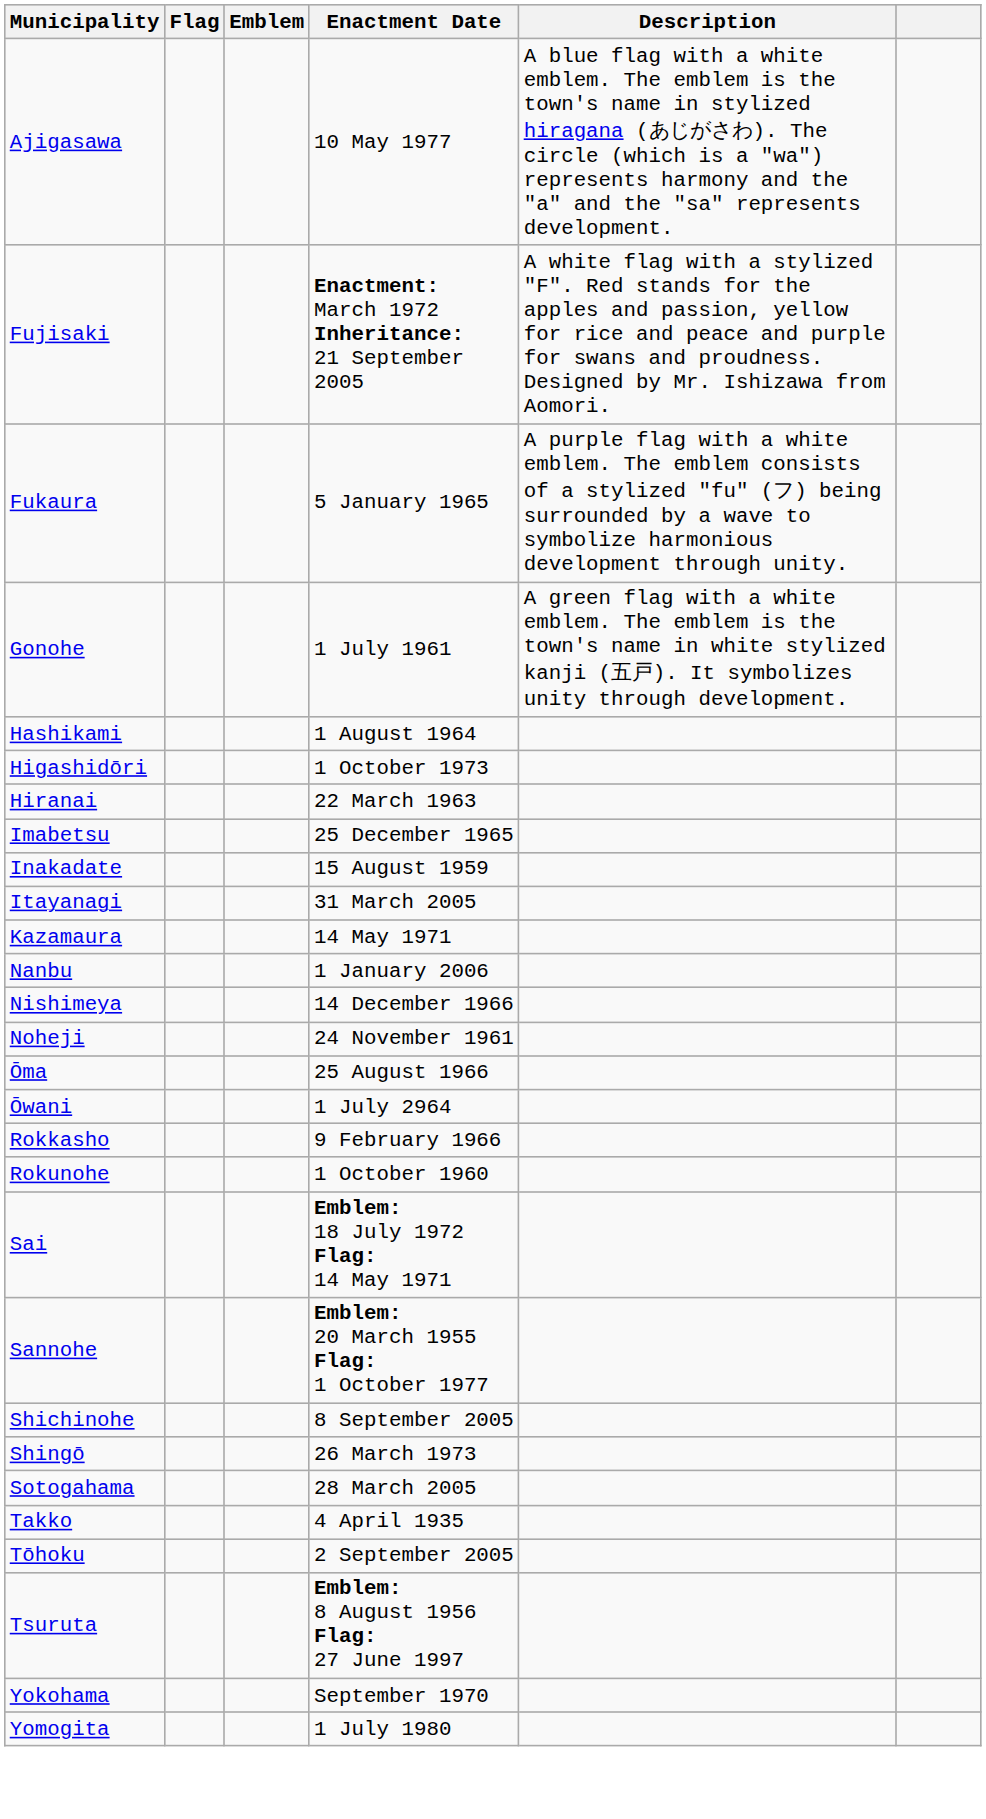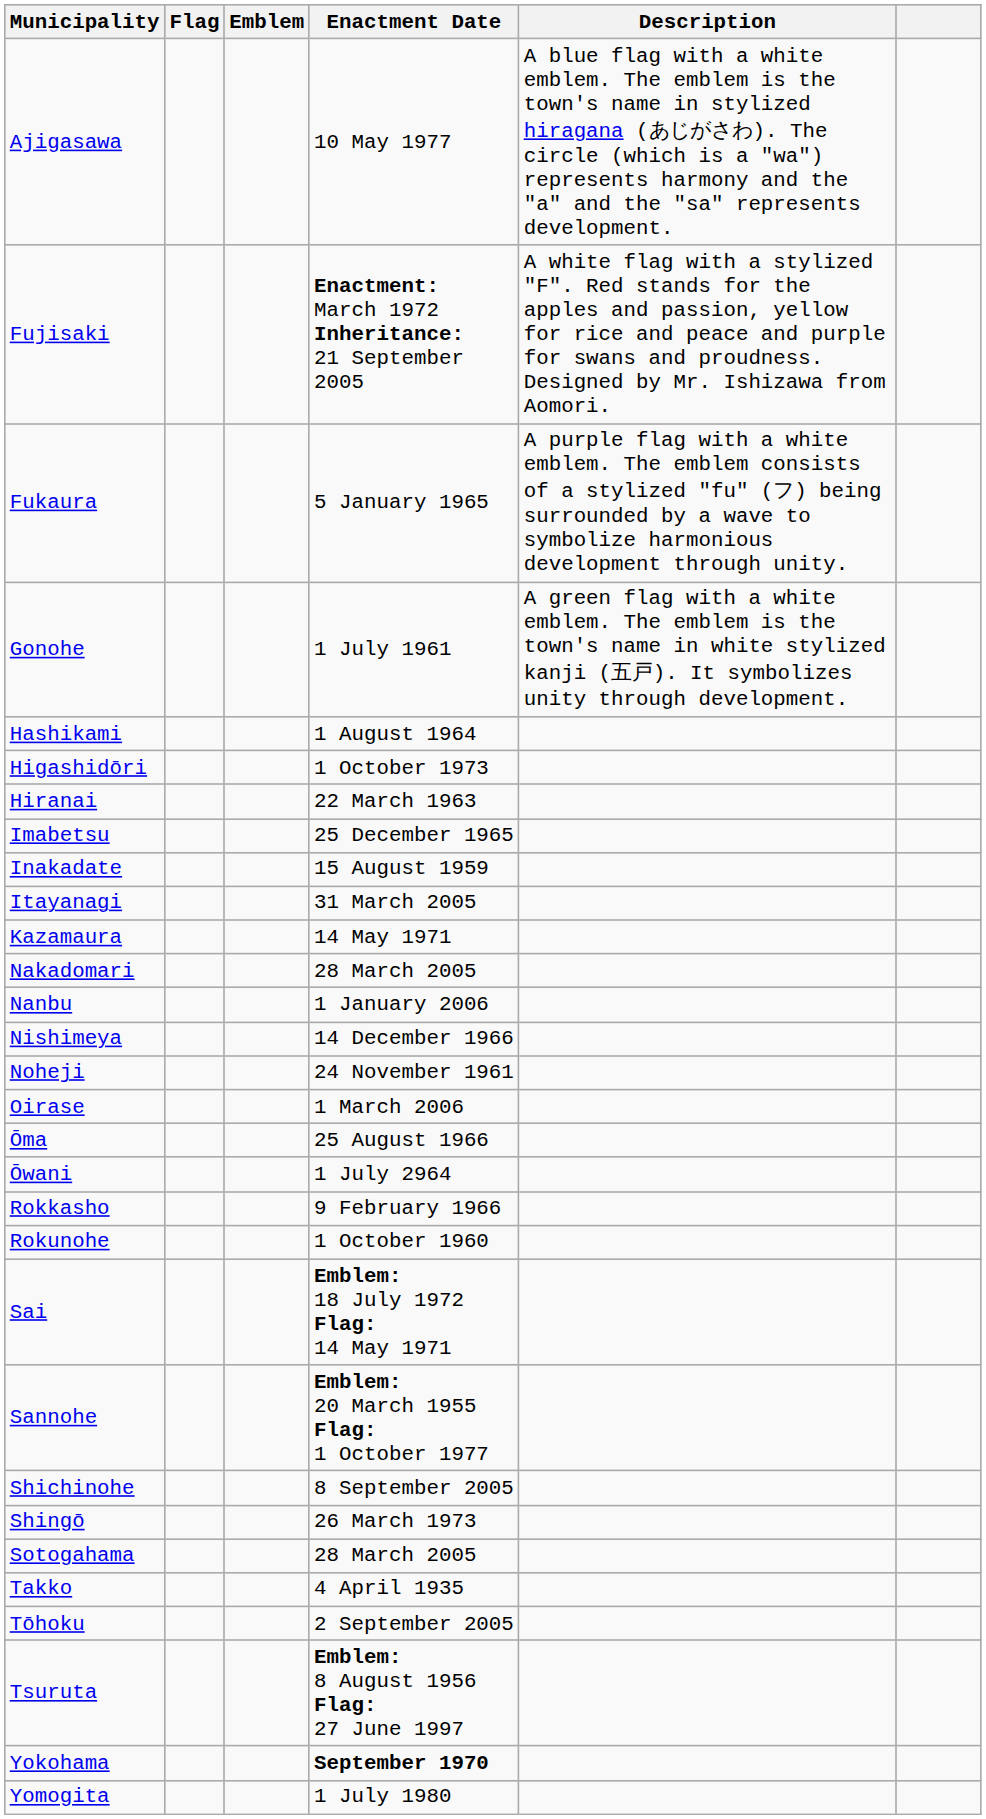+ row: Nakadomari | 28 March 2005
+ row: Oirase | 1 March 2006
Yokohama | Enactment Date: normal -> bold
